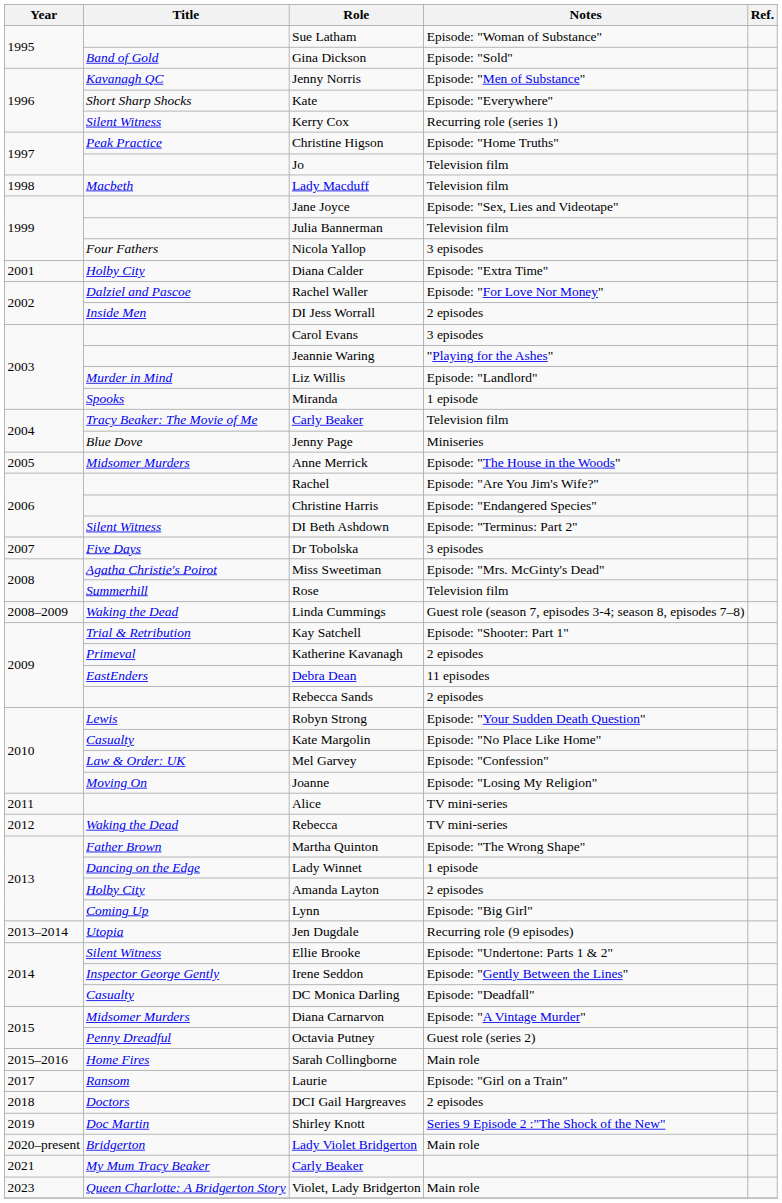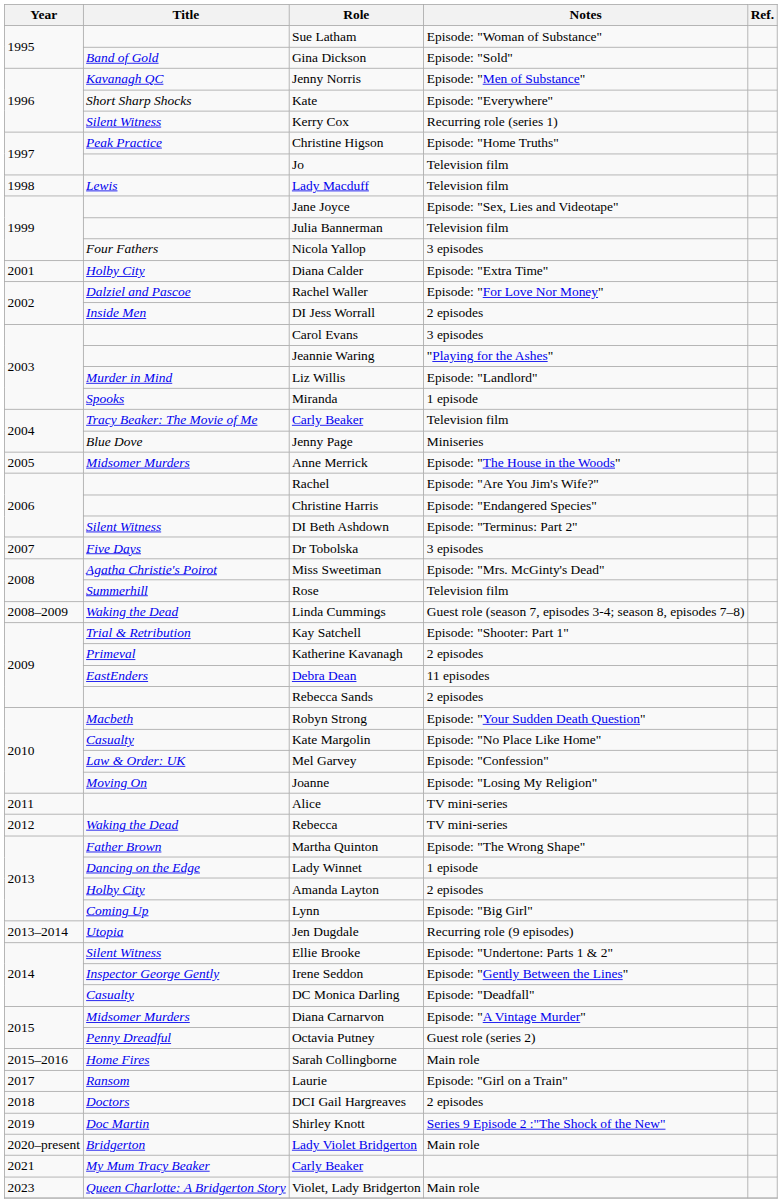Lady Macduff | Title: Macbeth -> Lewis
Robyn Strong | Title: Lewis -> Macbeth
